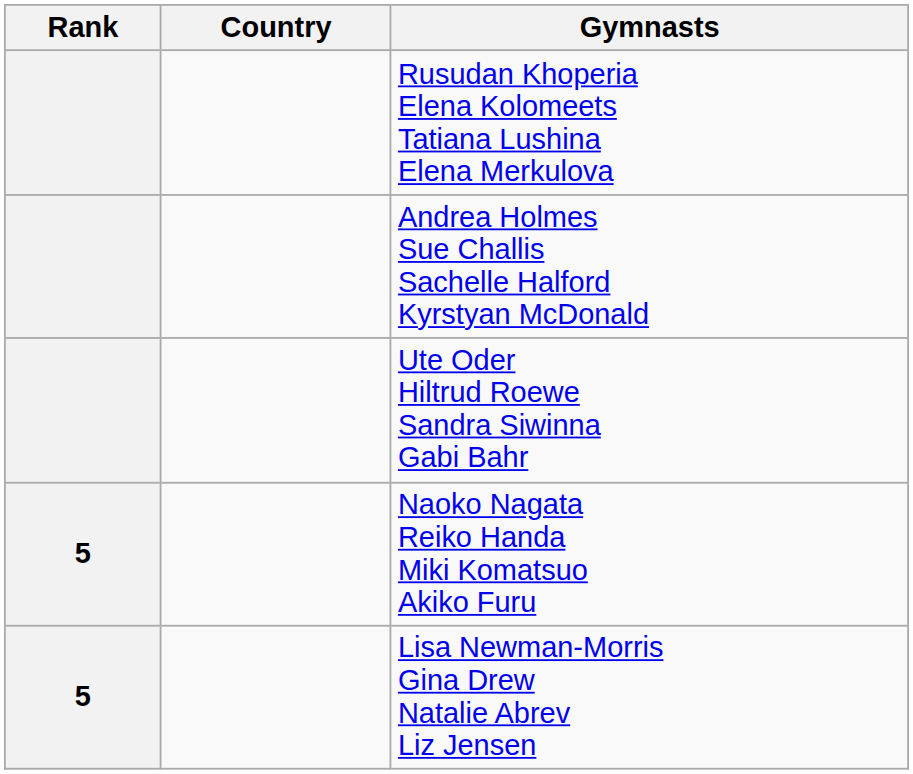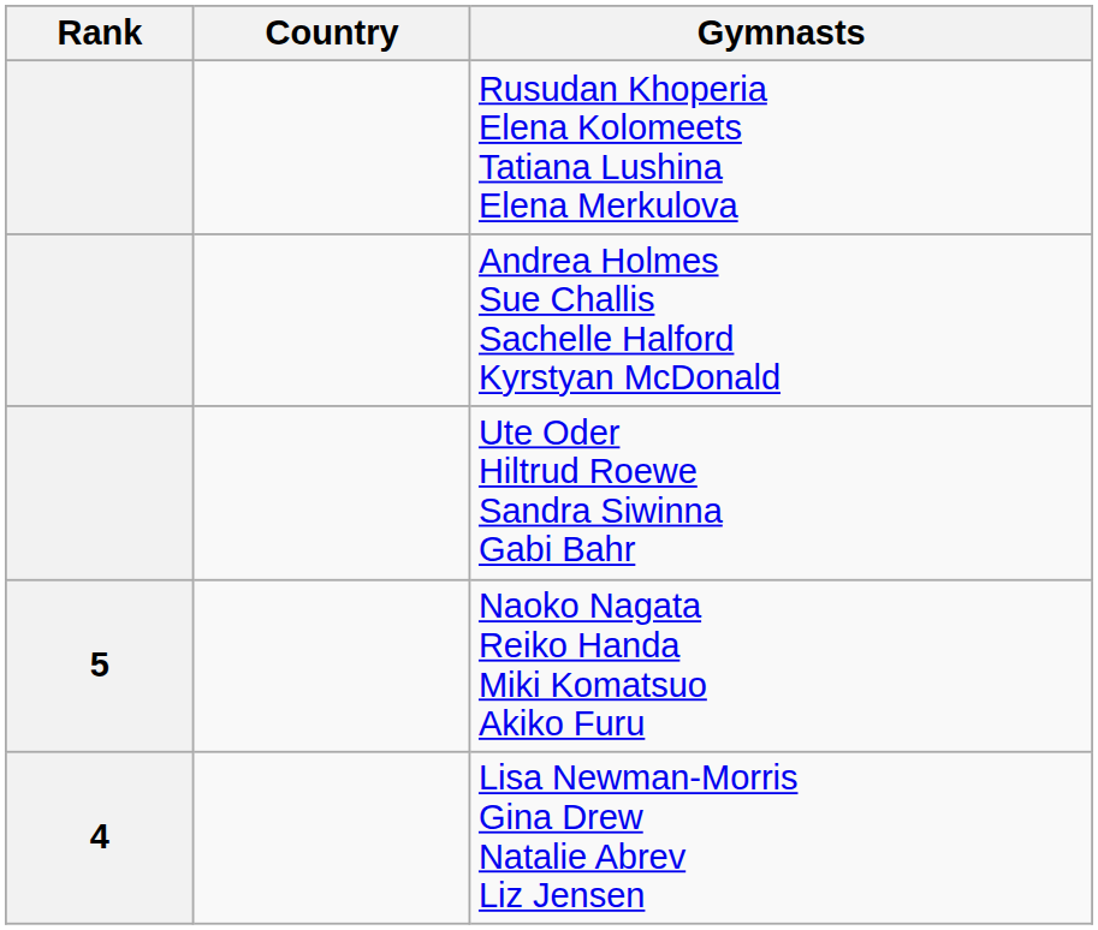Lisa Newman-Morris Gina Drew Natalie Abrev Liz Jensen | Rank: 5 -> 4
